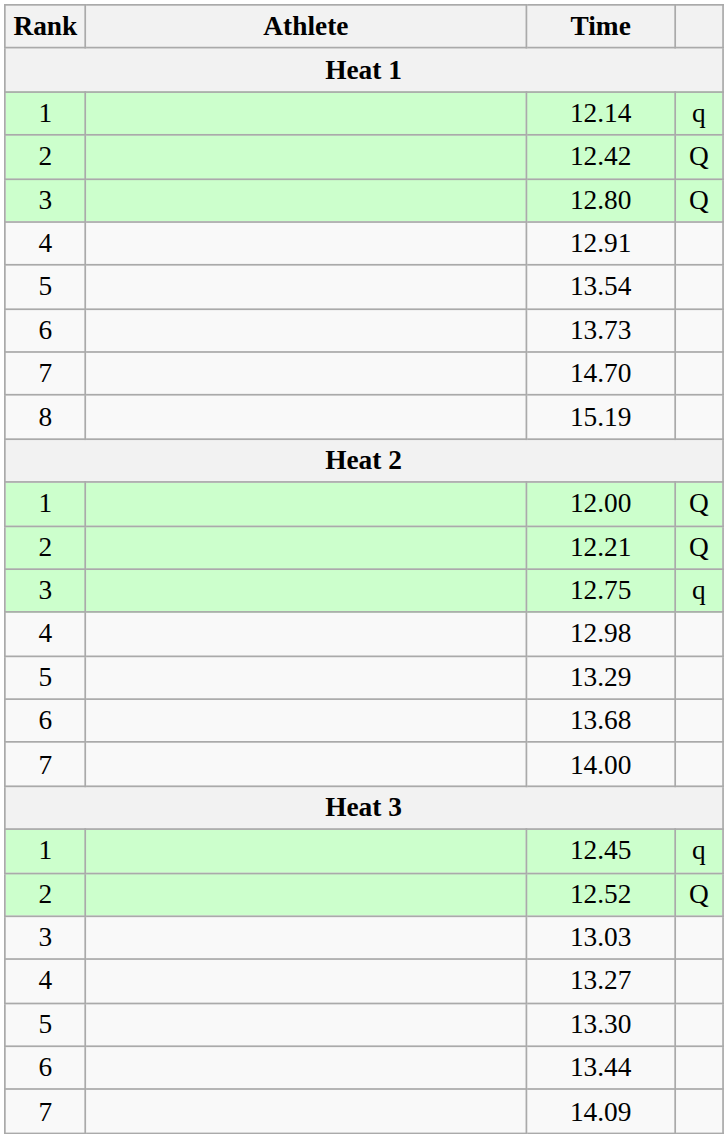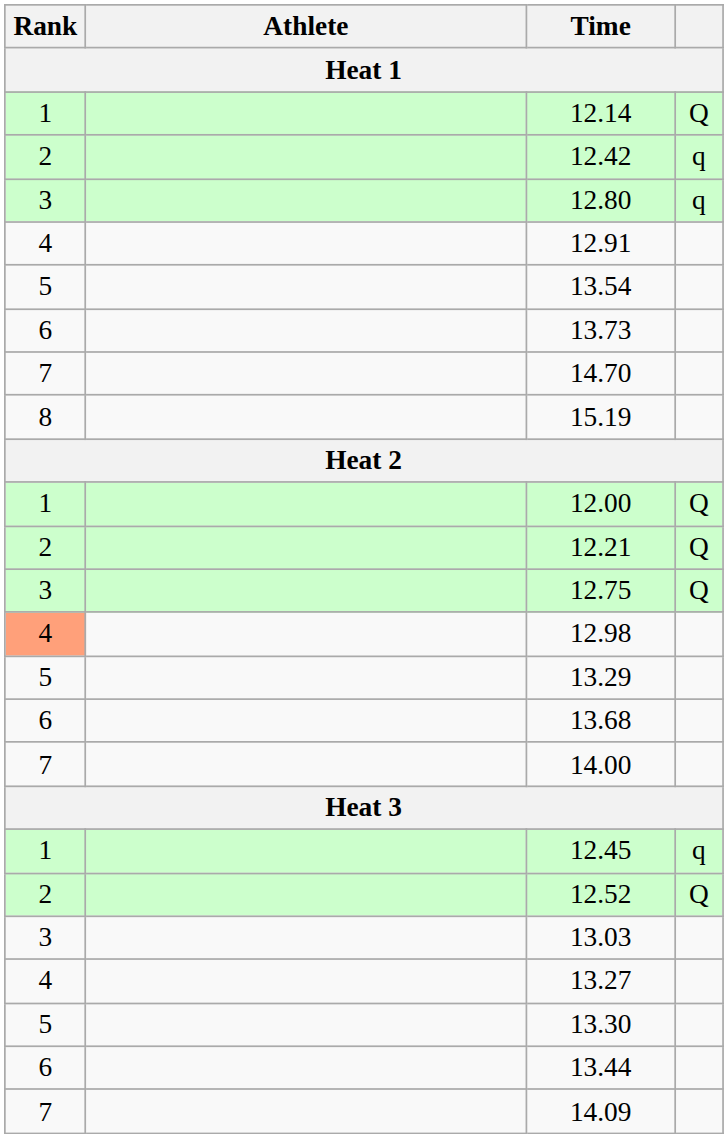12.14 | column 4: q -> Q
12.42 | column 4: Q -> q
12.80 | column 4: Q -> q
12.75 | column 4: q -> Q
12.98 | Rank: no background -> lightsalmon background
